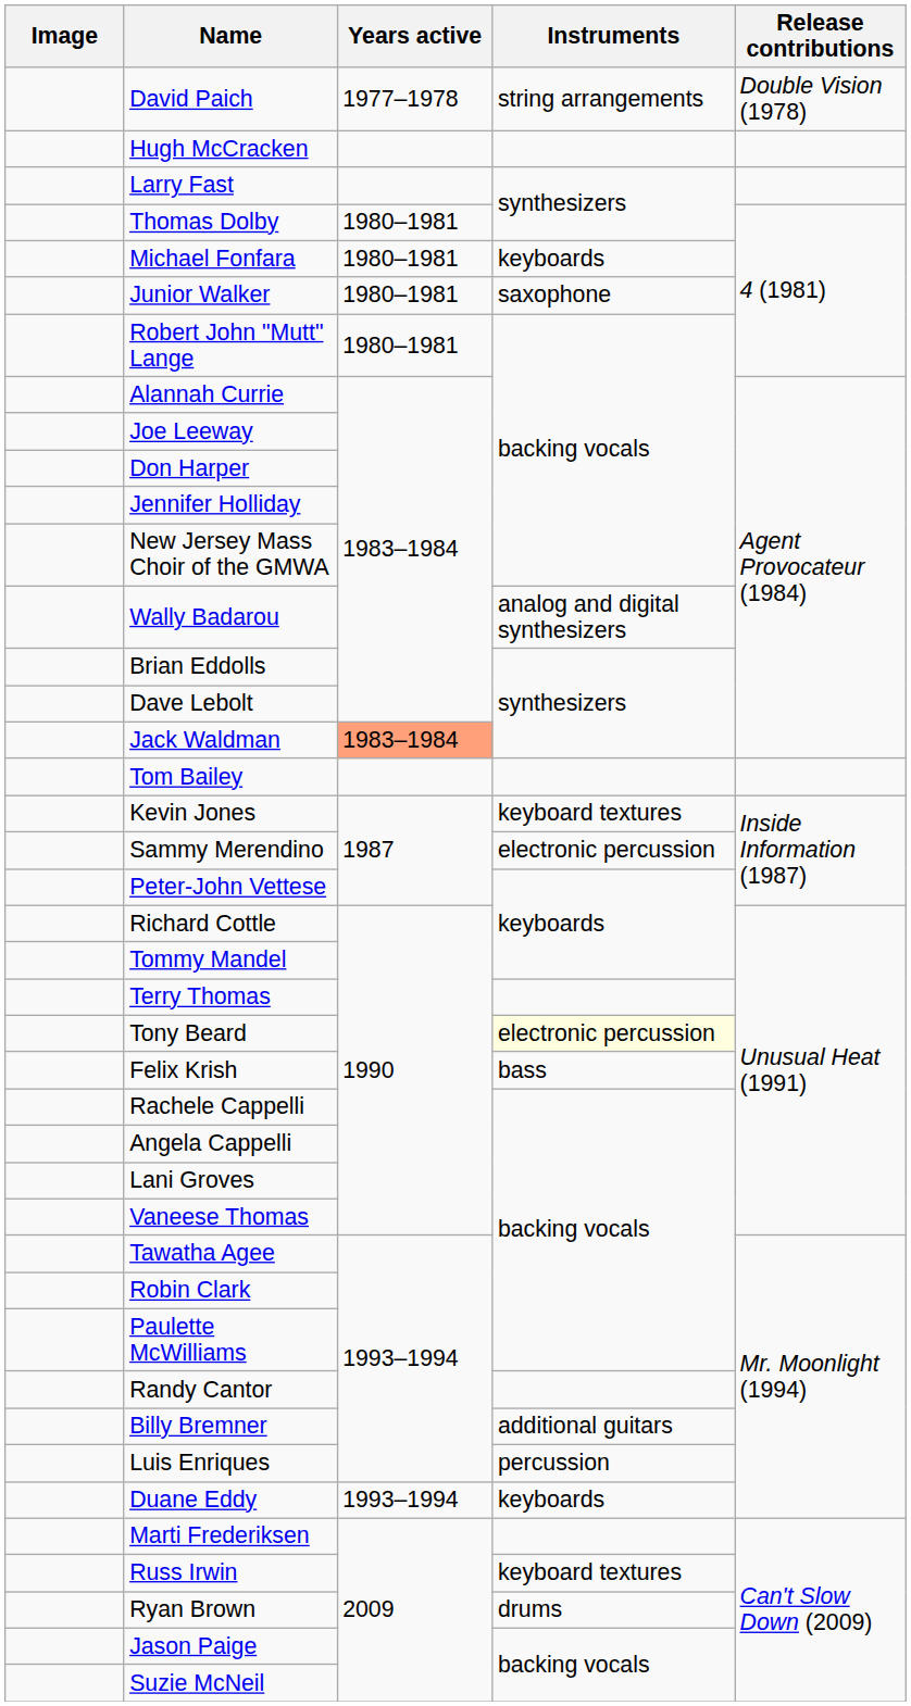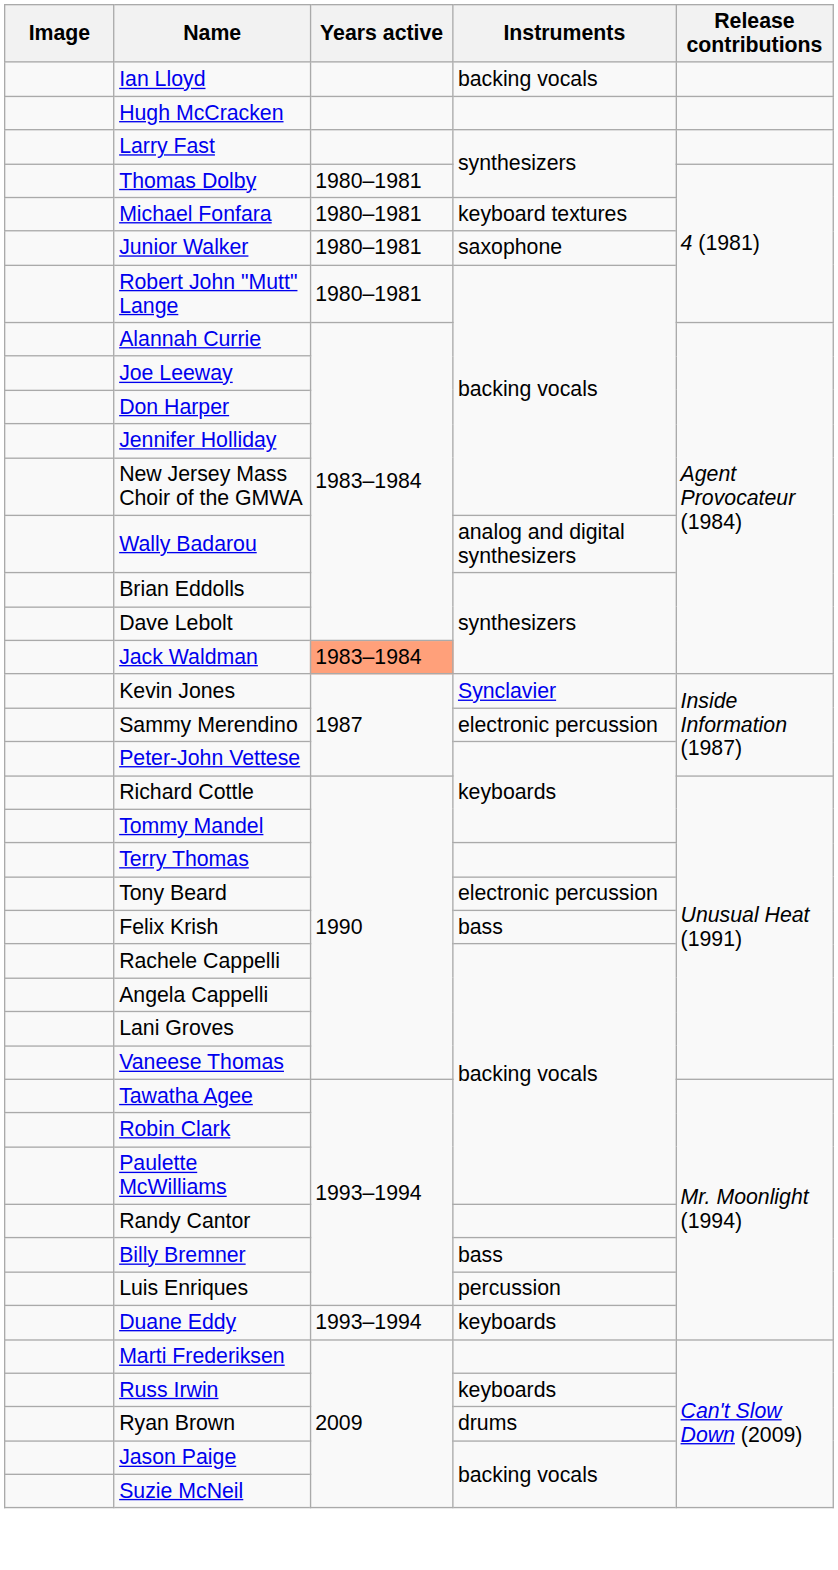+ row: Ian Lloyd | backing vocals
- row: David Paich | 1977–1978 | string arrangements | Double Vision (1978)
Michael Fonfara | Instruments: keyboards -> keyboard textures
- row: Tom Bailey
Kevin Jones | Instruments: keyboard textures -> Synclavier
Tony Beard | Instruments: lightyellow background -> no background
Billy Bremner | Instruments: additional guitars -> bass
Russ Irwin | Instruments: keyboard textures -> keyboards
